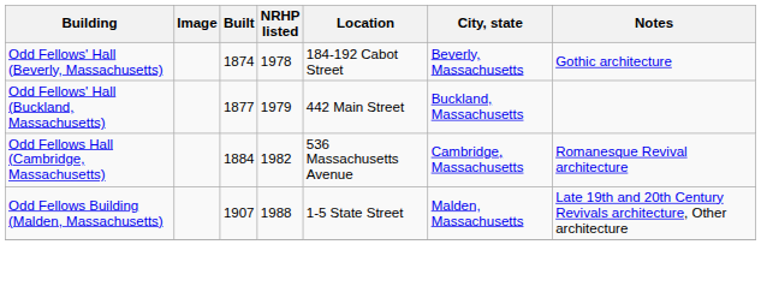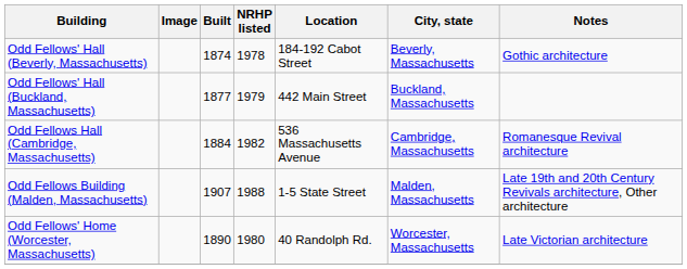+ row: Odd Fellows' Home (Worcester, Massachusetts) | 1890 | 1980 | 40 Randolph Rd. | Worcester, Massachusetts | Late Victorian architecture
